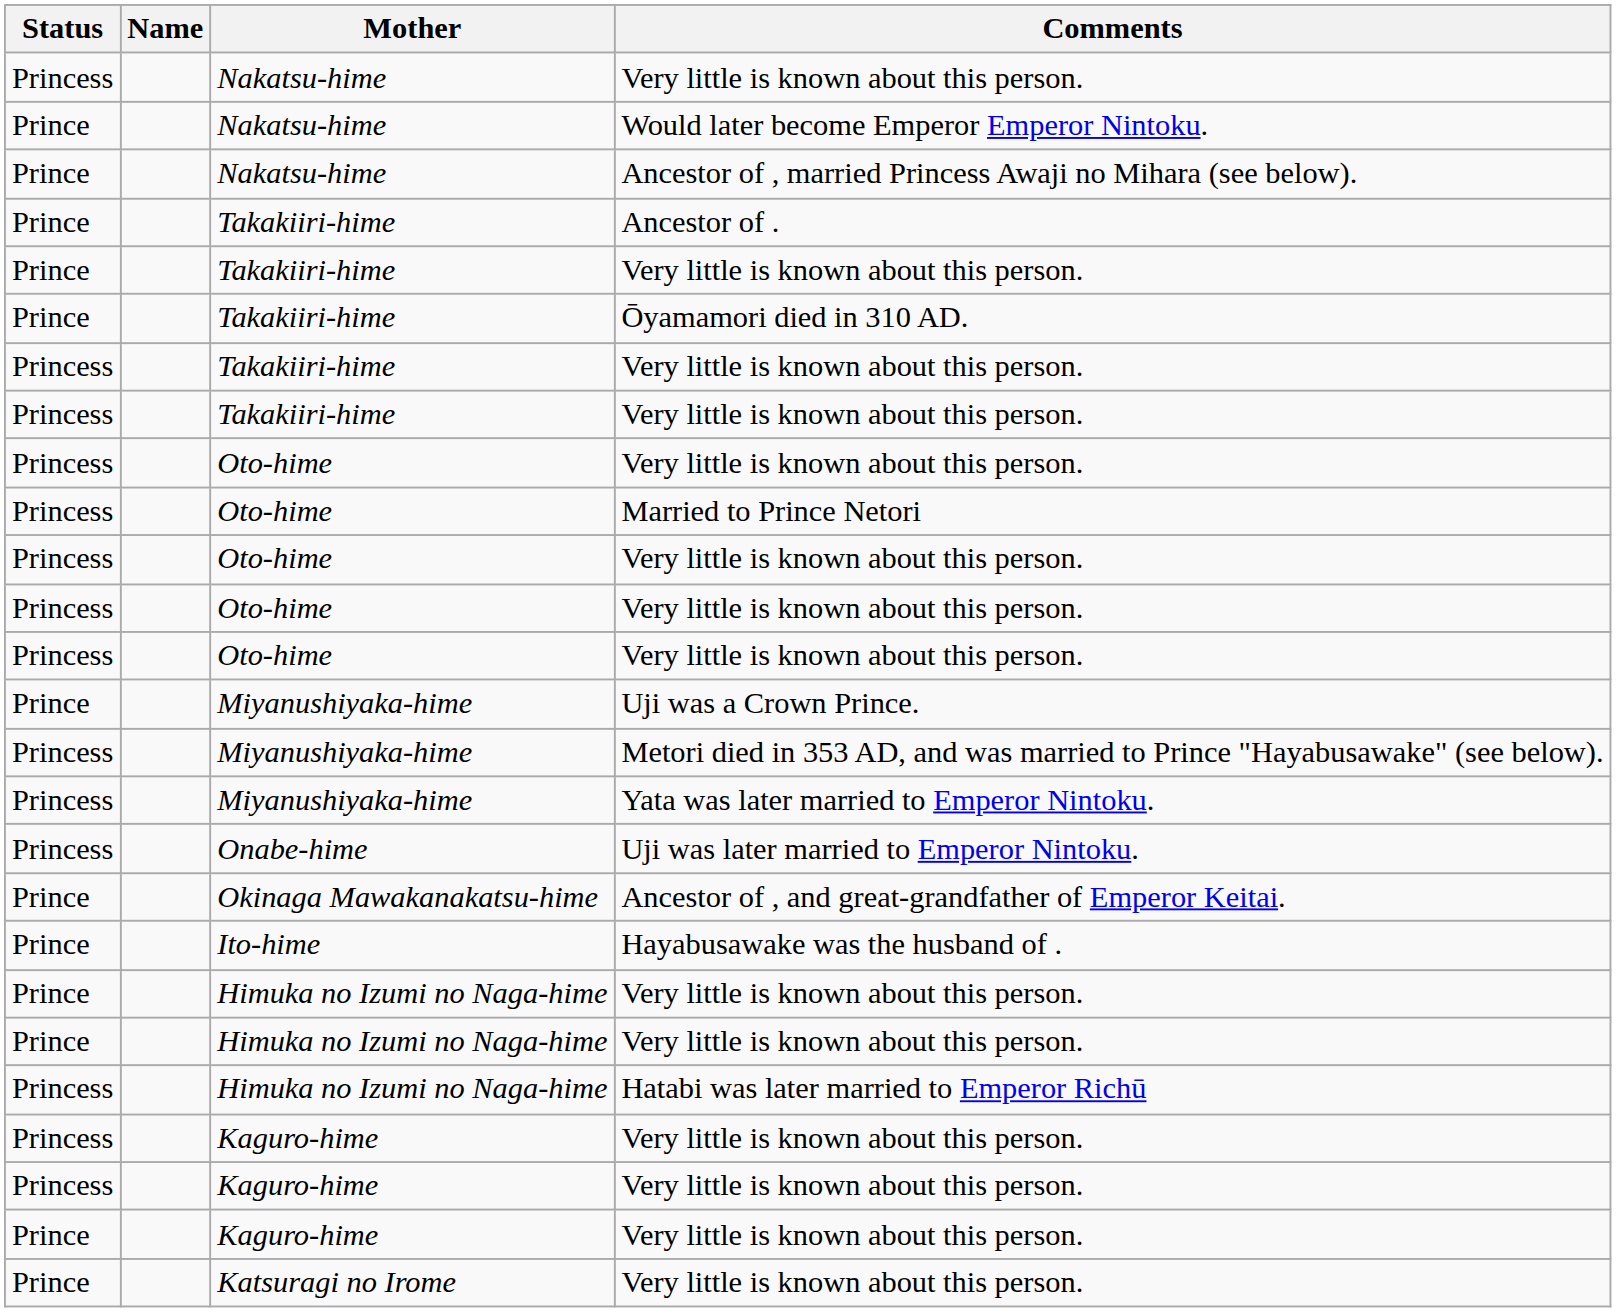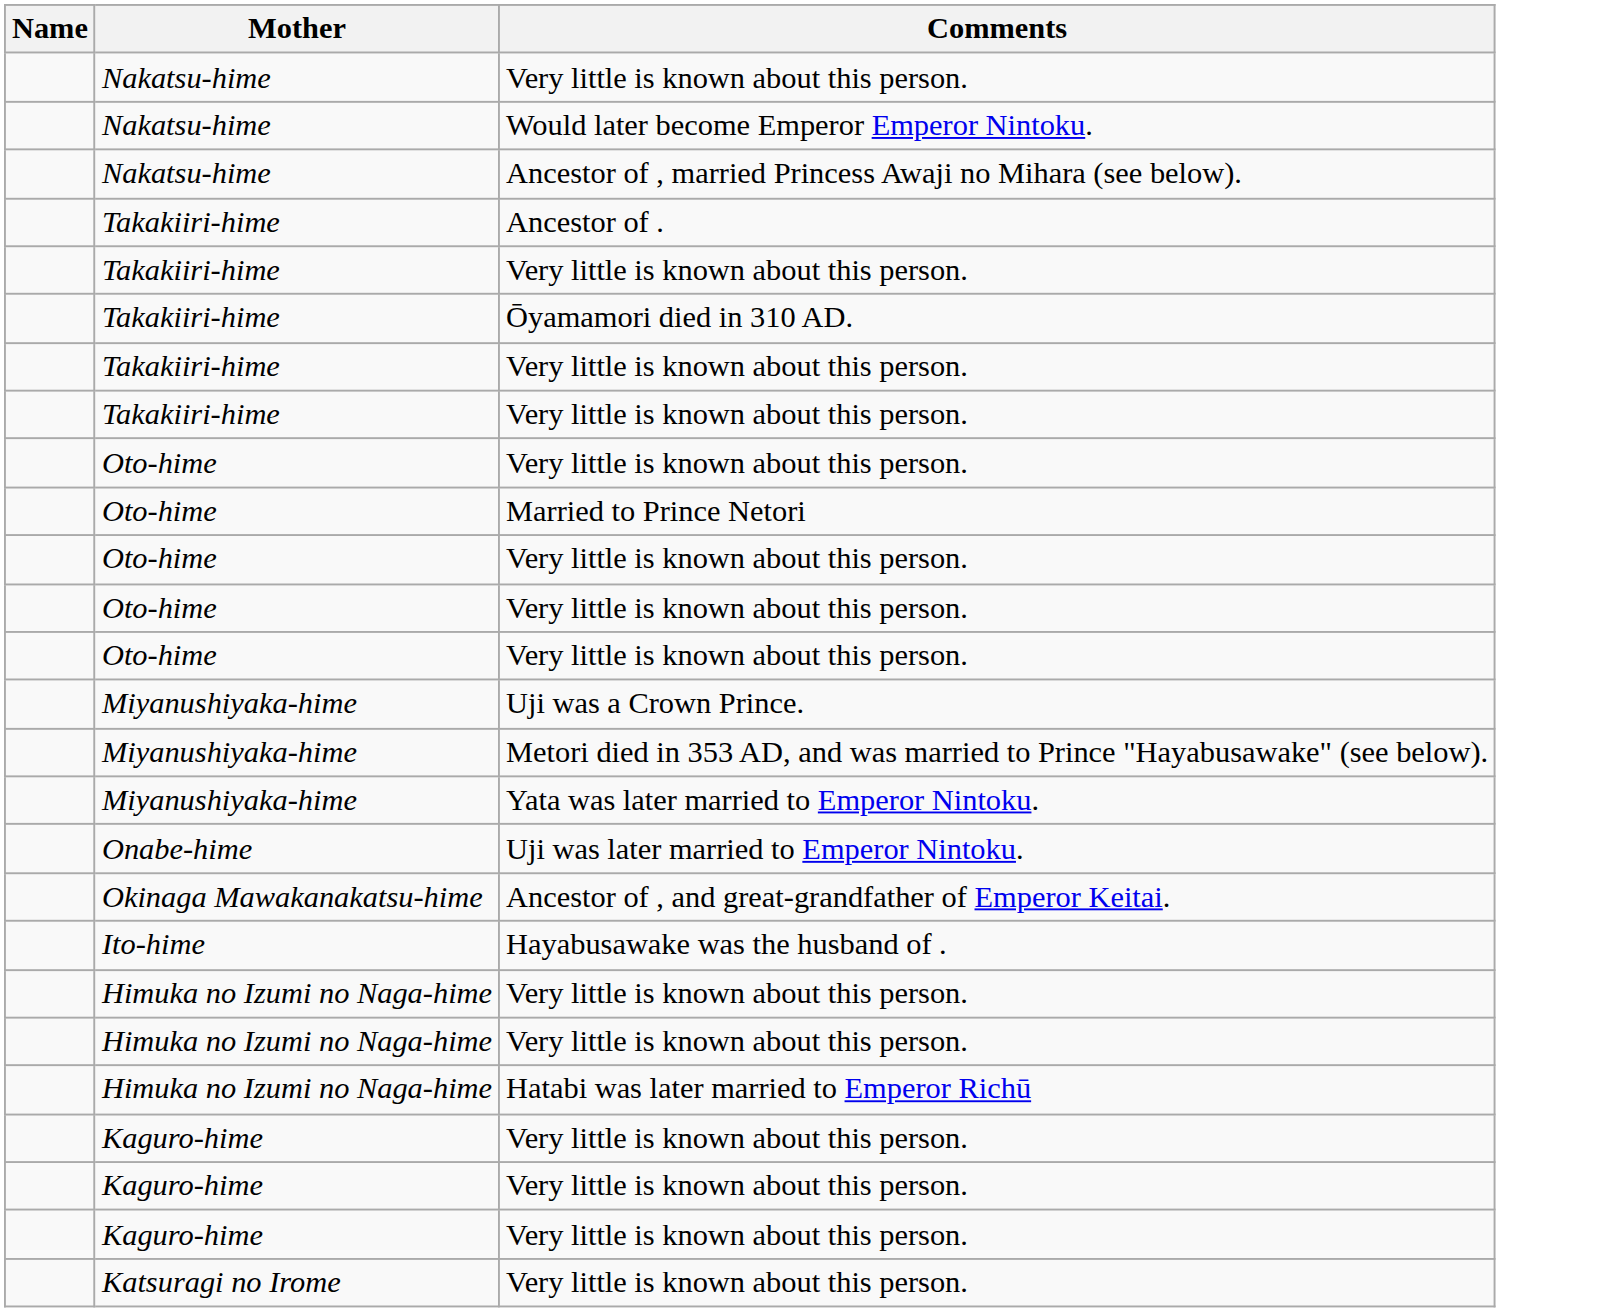- column: Status | Princess | Prince | Prince | Prince | Prince | Prince | Princess | Princess | Princess | Princess | Princess | Princess | Princess | Prince | Princess | Princess | Princess | Prince | Prince | Prince | Prince | Princess | Princess | Princess | Prince | Prince
